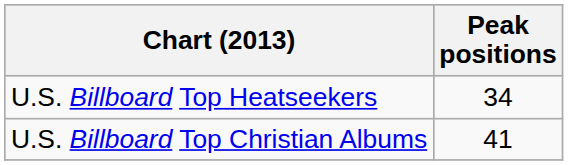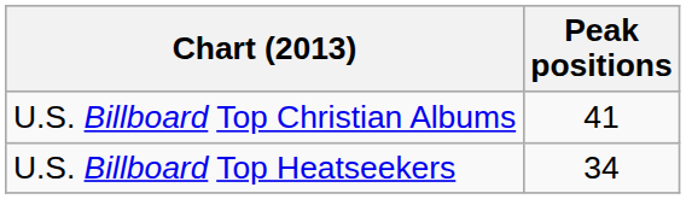rows swapped: U.S. Billboard Top Heatseekers <-> U.S. Billboard Top Christian Albums
